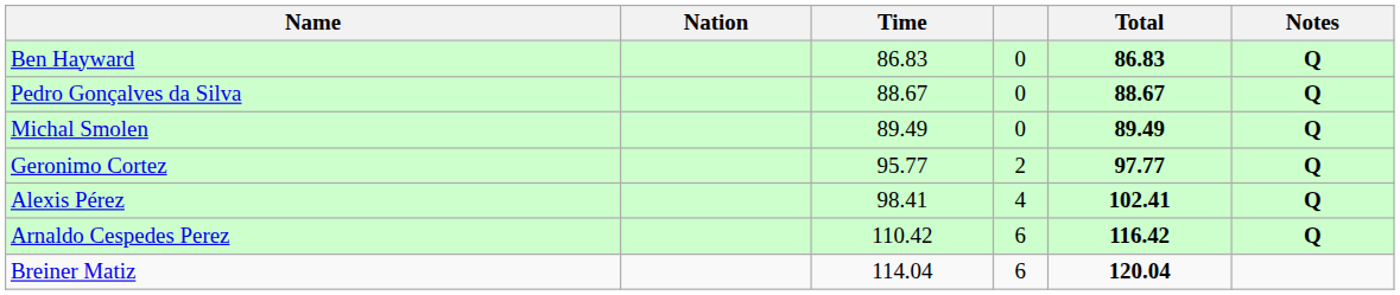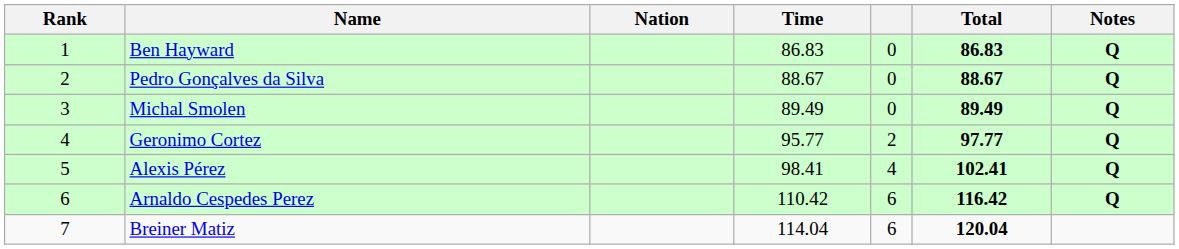+ column: Rank | 1 | 2 | 3 | 4 | 5 | 6 | 7
